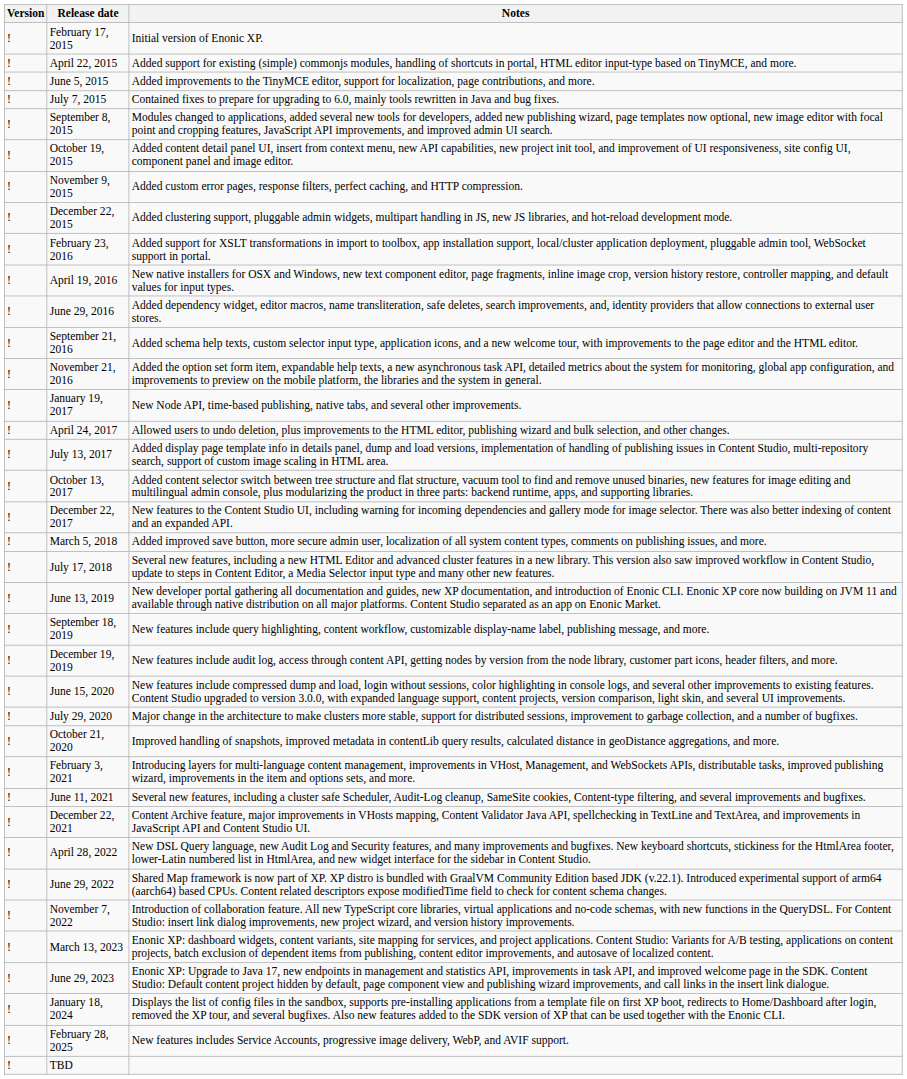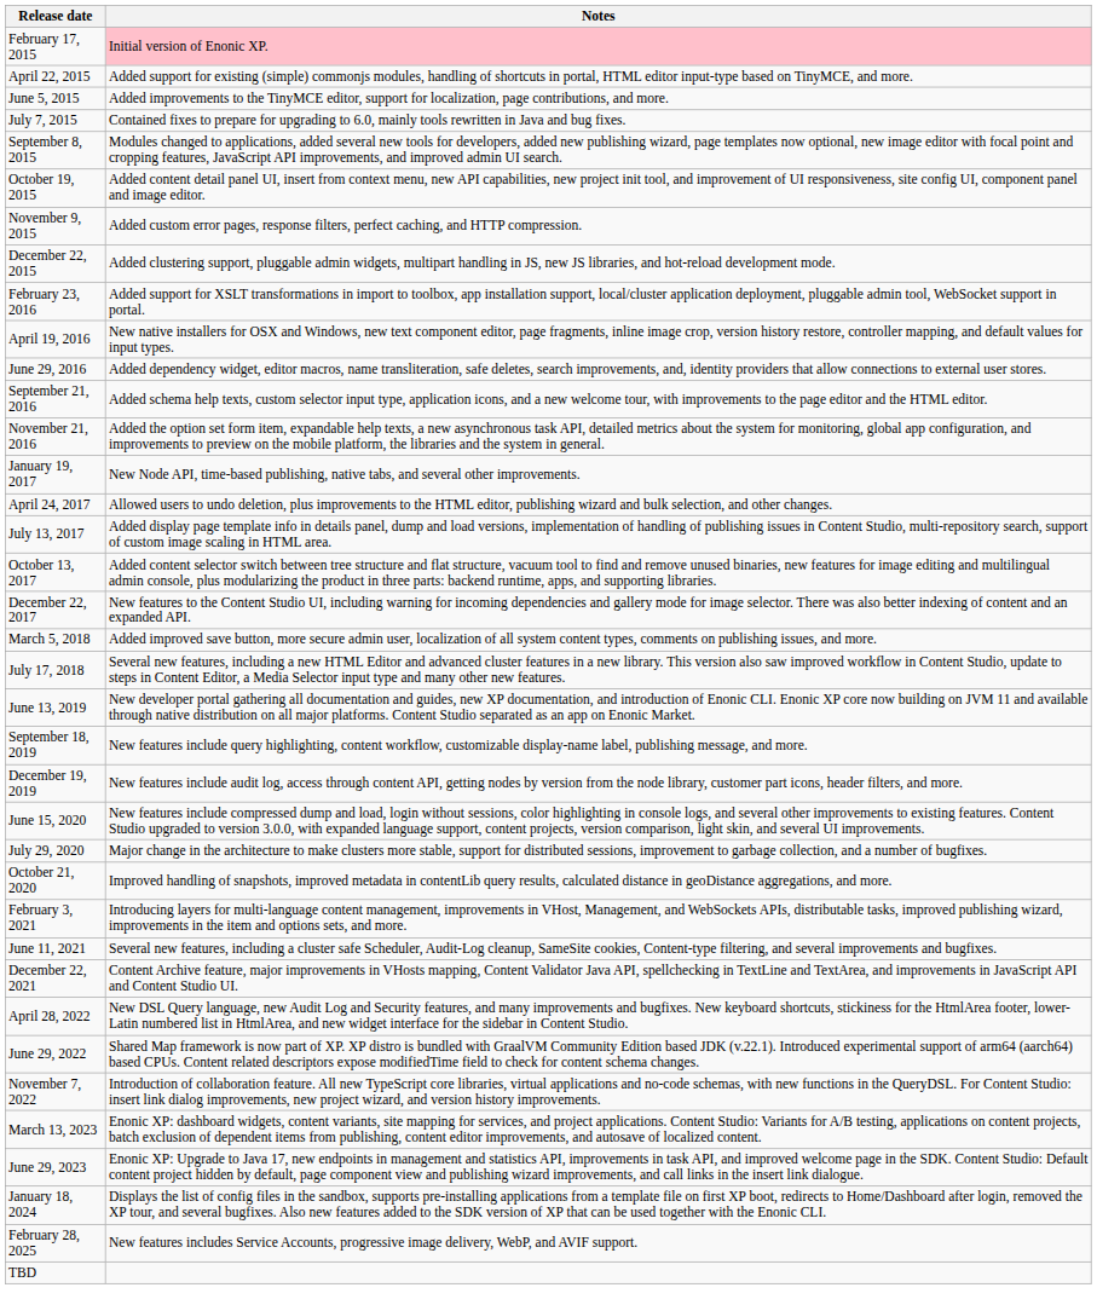- column: Version | ! | ! | ! | ! | ! | ! | ! | ! | ! | ! | ! | ! | ! | ! | ! | ! | ! | ! | ! | ! | ! | ! | ! | ! | ! | ! | ! | ! | ! | ! | ! | ! | ! | ! | ! | ! | !
February 17, 2015 | Notes: no background -> pink background
